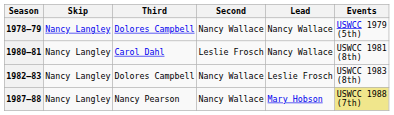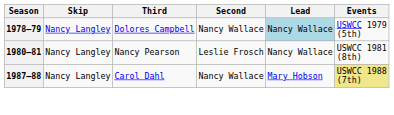1978–79 | Lead: no background -> lightblue background
1980–81 | Third: Carol Dahl -> Nancy Pearson
- row: 1982–83 | Nancy Langley | Dolores Campbell | Nancy Wallace | Leslie Frosch | USWCC 1983 (8th)
1987–88 | Third: Nancy Pearson -> Carol Dahl
